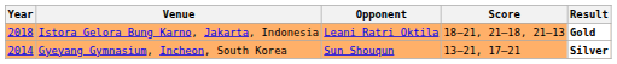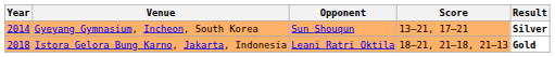rows swapped: Gyeyang Gymnasium, Incheon, South Korea <-> Istora Gelora Bung Karno, Jakarta, Indonesia
